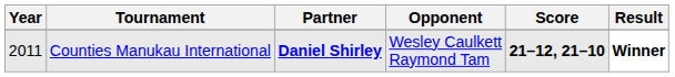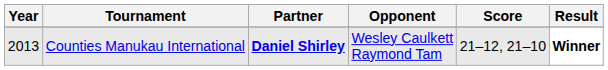Counties Manukau International | Year: 2011 -> 2013
Counties Manukau International | Score: bold -> normal
